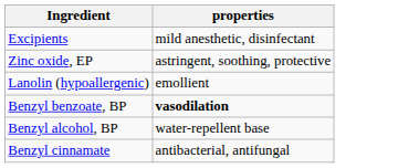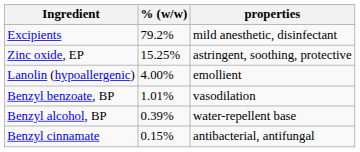+ column: % (w/w) | 79.2% | 15.25% | 4.00% | 1.01% | 0.39% | 0.15%
Benzyl benzoate, BP | properties: bold -> normal
